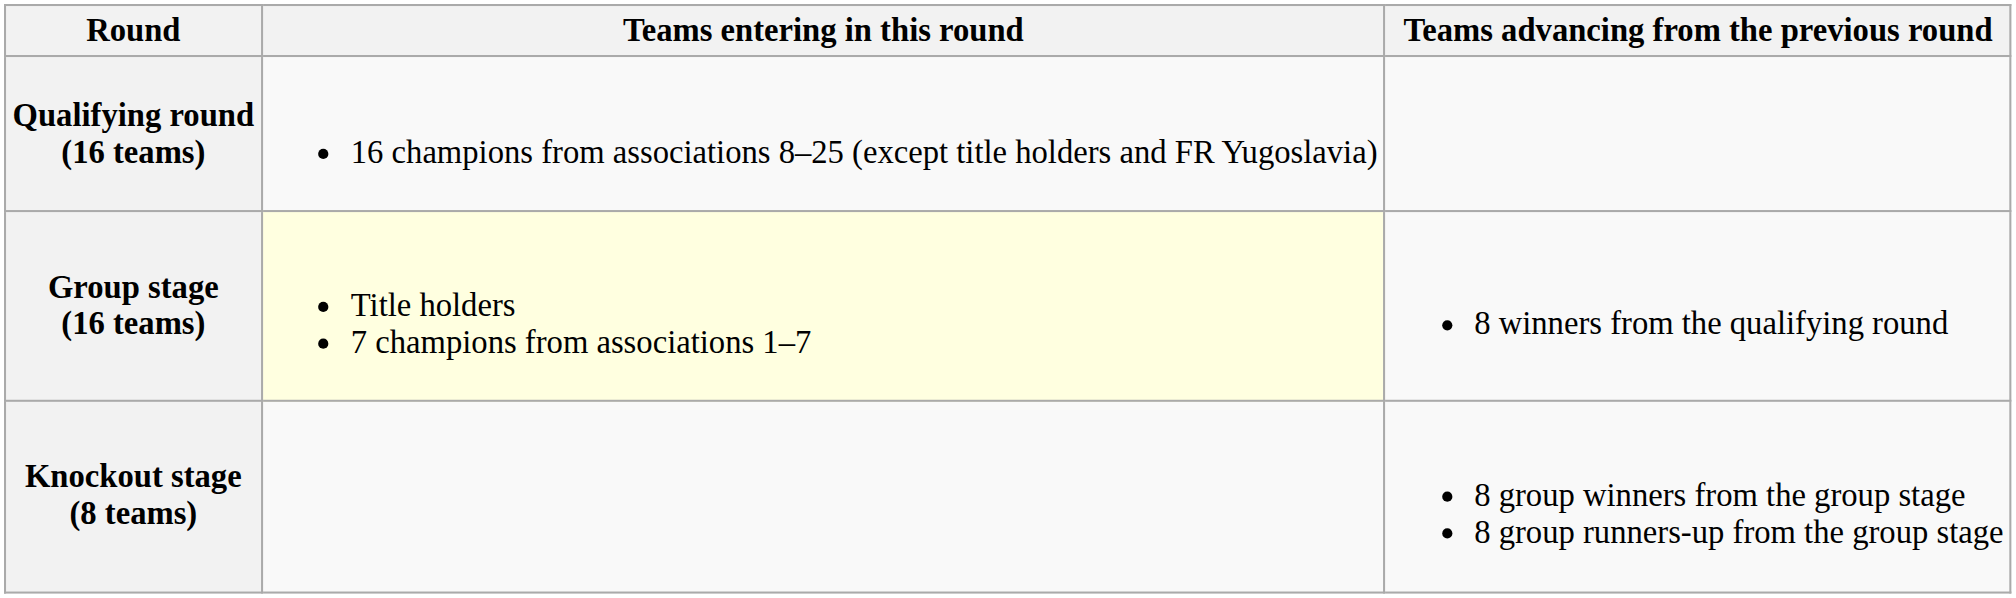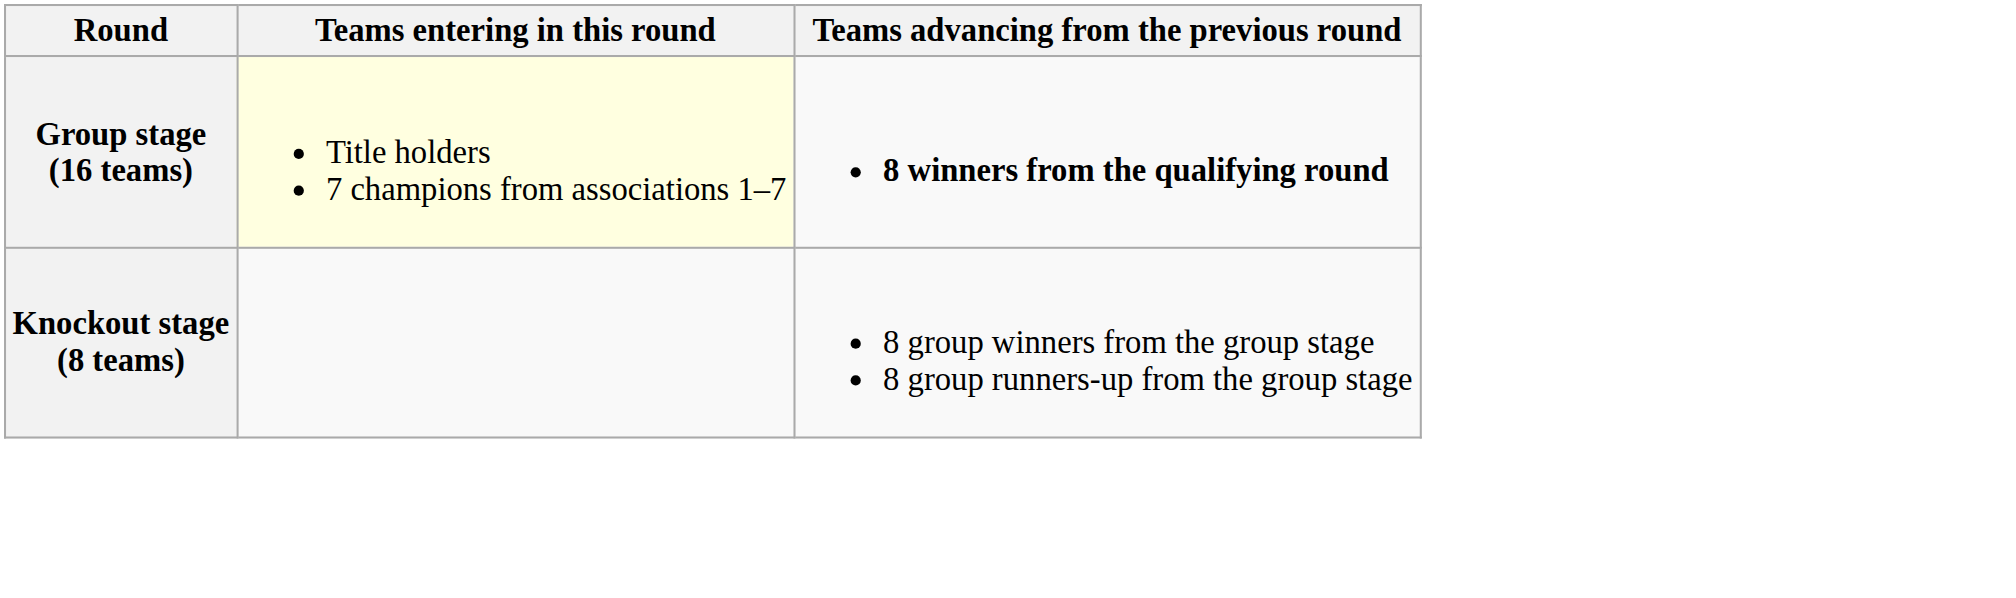- row: Qualifying round (16 teams) | 16 champions from associations 8–25 (except title holders and FR Yugoslavia)
Group stage (16 teams) | Teams advancing from the previous round: normal -> bold
